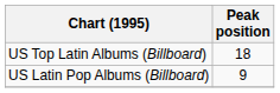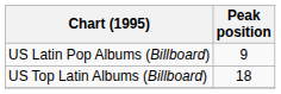rows swapped: US Top Latin Albums (Billboard) <-> US Latin Pop Albums (Billboard)
